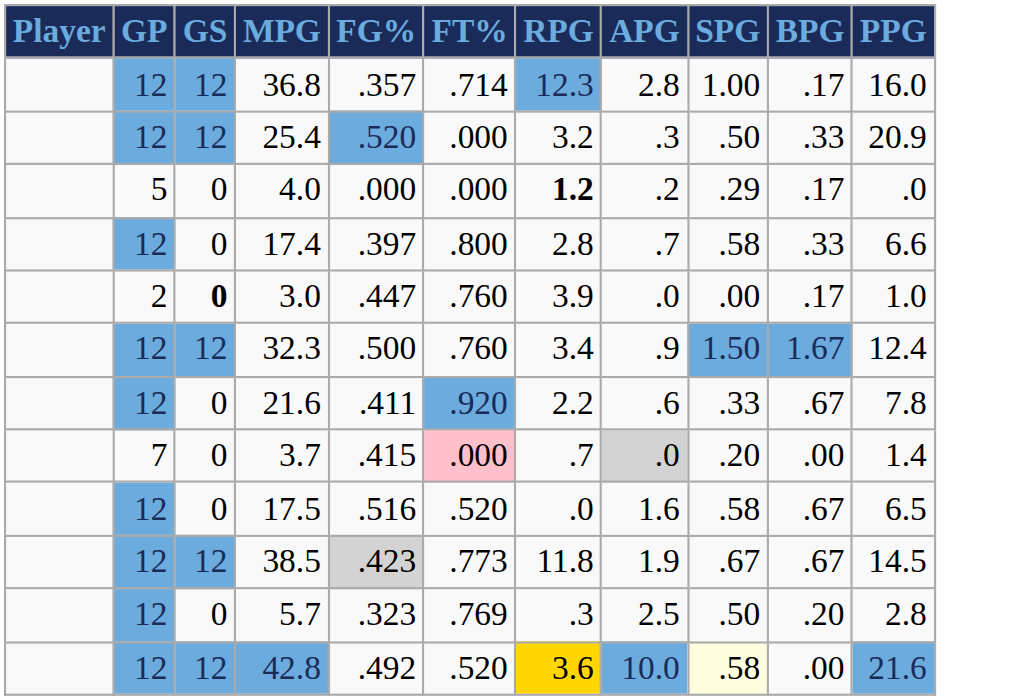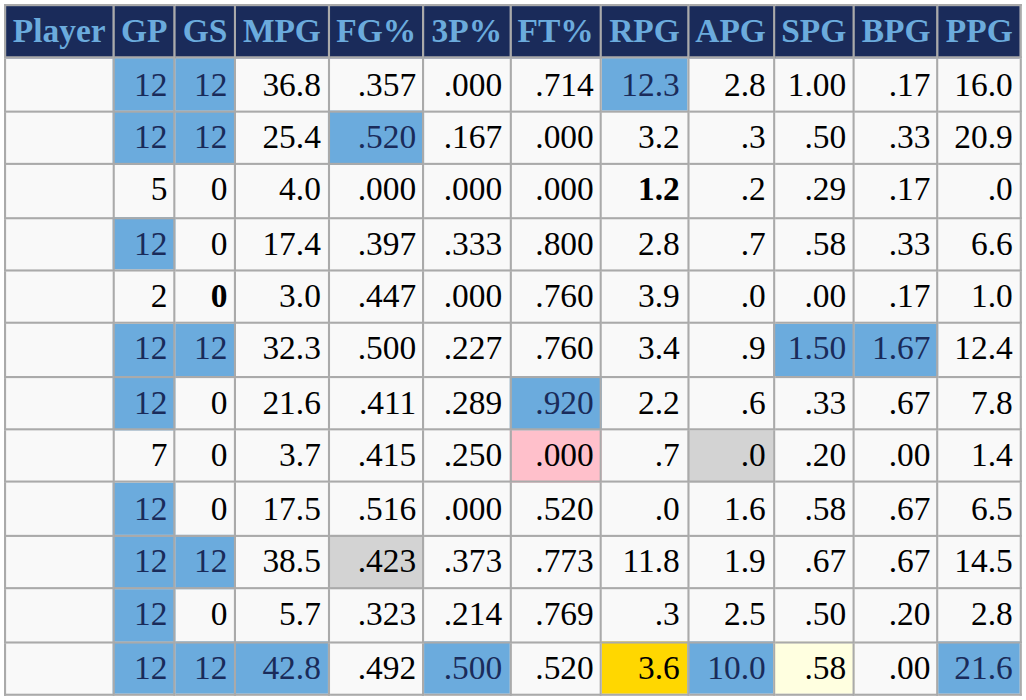+ column: 3P% | .000 | .167 | .000 | .333 | .000 | .227 | .289 | .250 | .000 | .373 | .214 | .500
